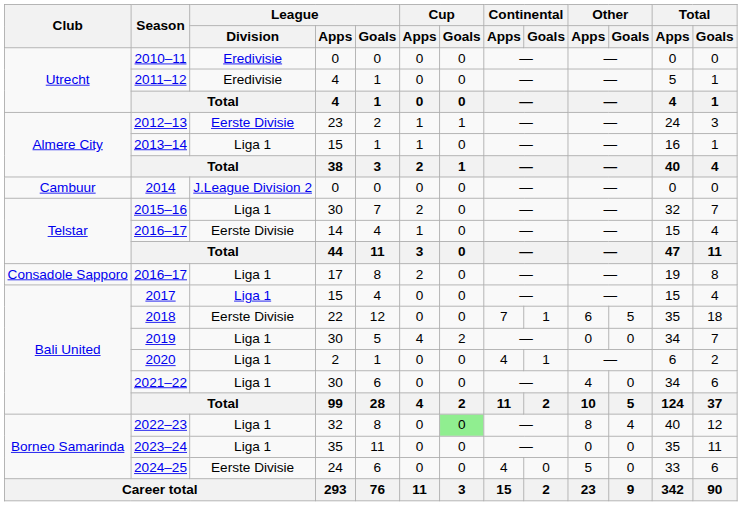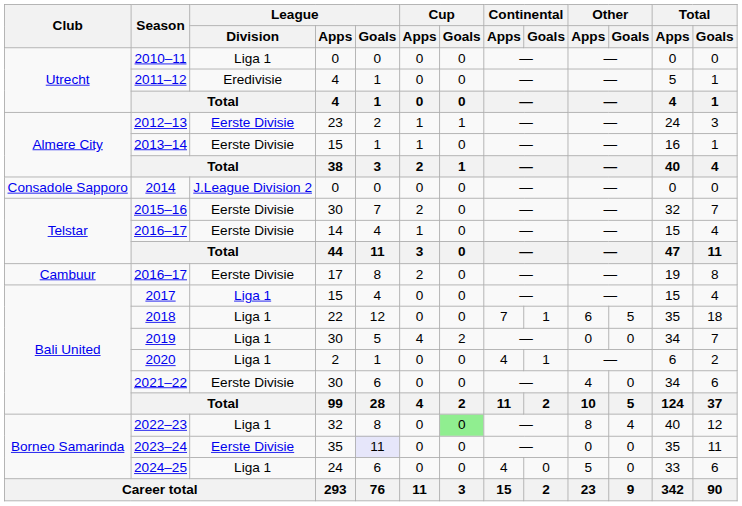2010–11 | League / Division: Eredivisie -> Liga 1
2013–14 | League / Division: Liga 1 -> Eerste Divisie
2014 | Club: Cambuur -> Consadole Sapporo
2015–16 | League / Division: Liga 1 -> Eerste Divisie
2016–17 / 17 | Club: Consadole Sapporo -> Cambuur
2016–17 / 17 | League / Division: Liga 1 -> Eerste Divisie
2018 | League / Division: Eerste Divisie -> Liga 1
2021–22 | League / Division: Liga 1 -> Eerste Divisie
2023–24 | League / Division: Liga 1 -> Eerste Divisie
2023–24 | League / Goals: no background -> lavender background
2024–25 | League / Division: Eerste Divisie -> Liga 1
